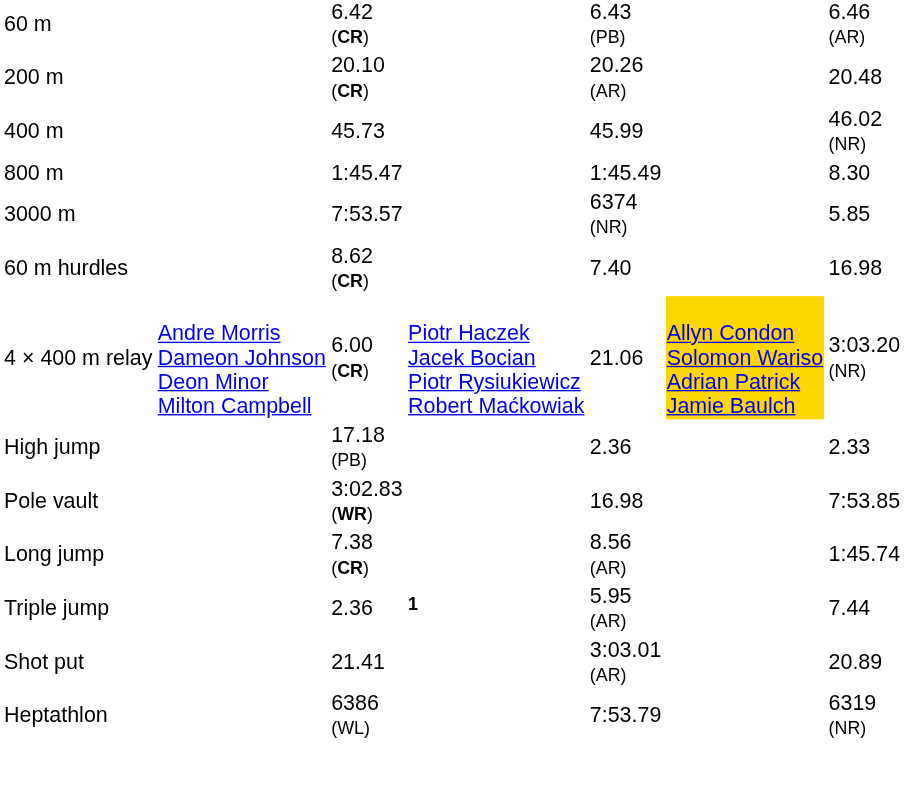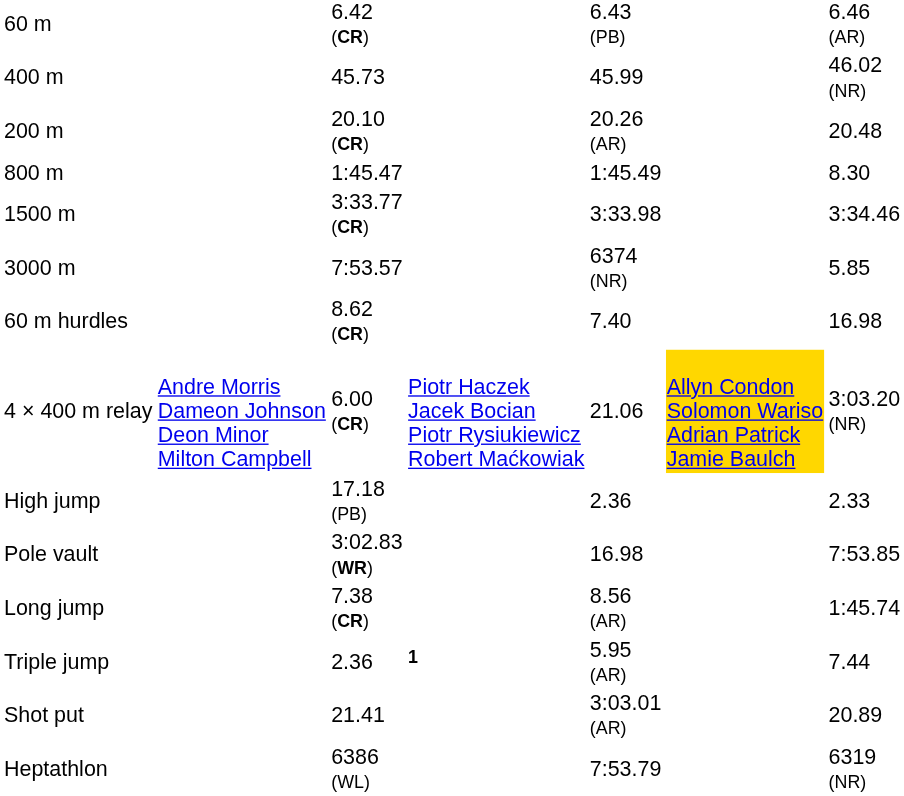rows swapped: 200 m <-> 400 m
+ row: 1500 m | 3:33.77 (CR) | 3:33.98 | 3:34.46
